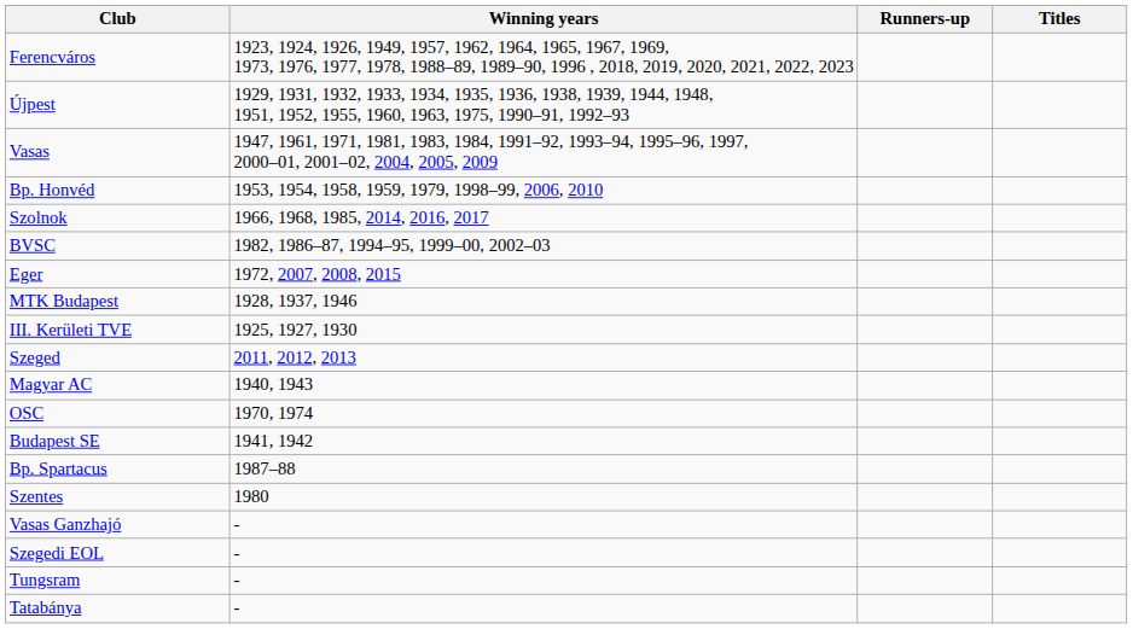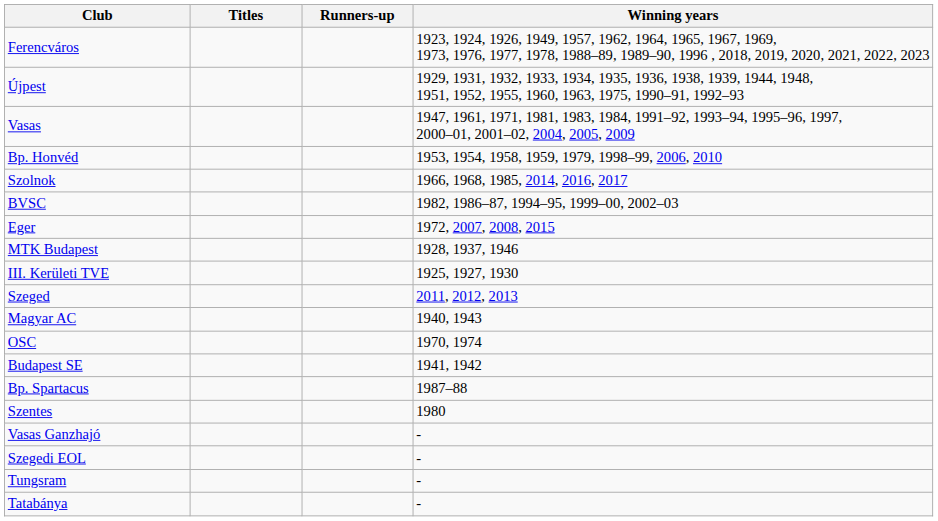columns swapped: Titles <-> Winning years
